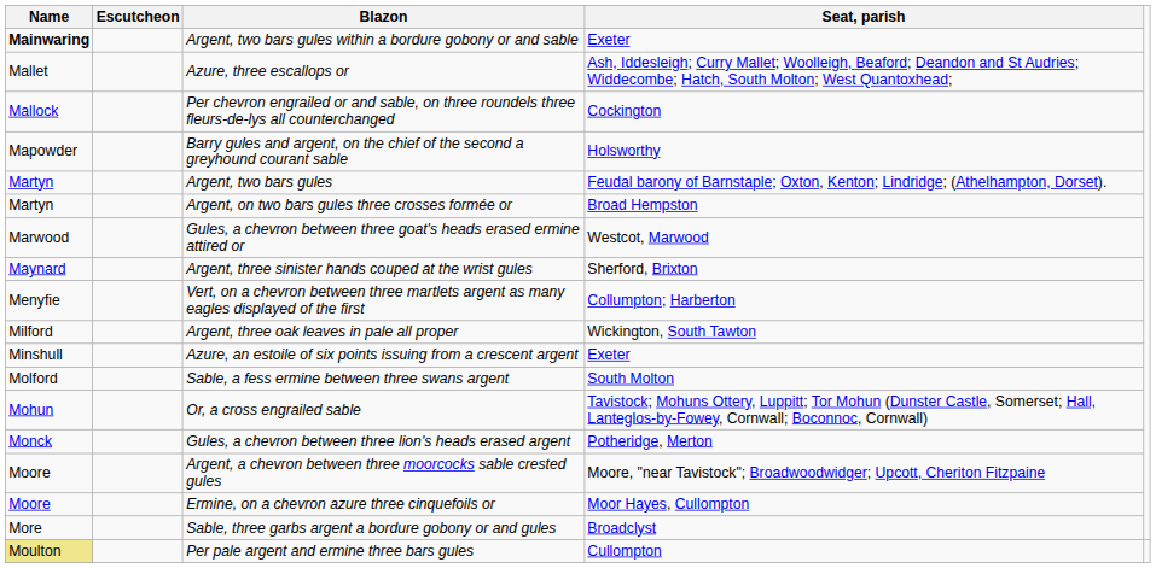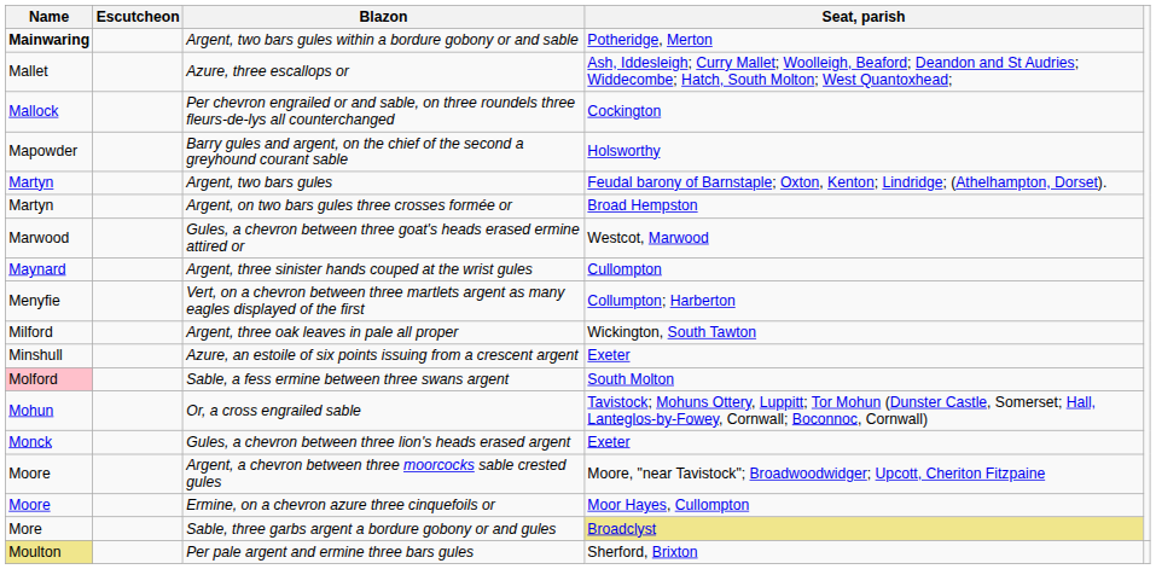Argent, two bars gules within a bordure gobony or and sable | Seat, parish: Exeter -> Potheridge, Merton
Argent, three sinister hands couped at the wrist gules | Seat, parish: Sherford, Brixton -> Cullompton
Sable, a fess ermine between three swans argent | Name: no background -> pink background
Gules, a chevron between three lion's heads erased argent | Seat, parish: Potheridge, Merton -> Exeter
Sable, three garbs argent a bordure gobony or and gules | Seat, parish: no background -> khaki background
Per pale argent and ermine three bars gules | Seat, parish: Cullompton -> Sherford, Brixton
